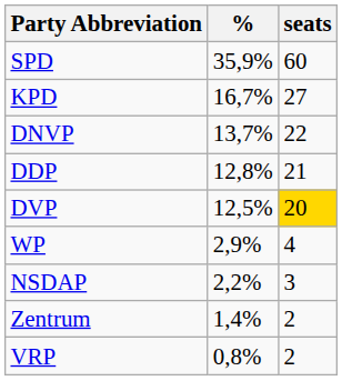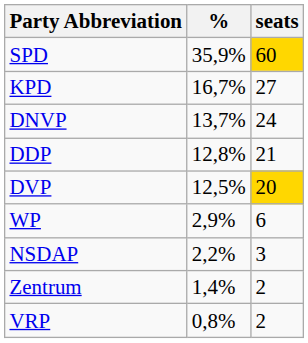SPD | seats: no background -> gold background
DNVP | seats: 22 -> 24
WP | seats: 4 -> 6
